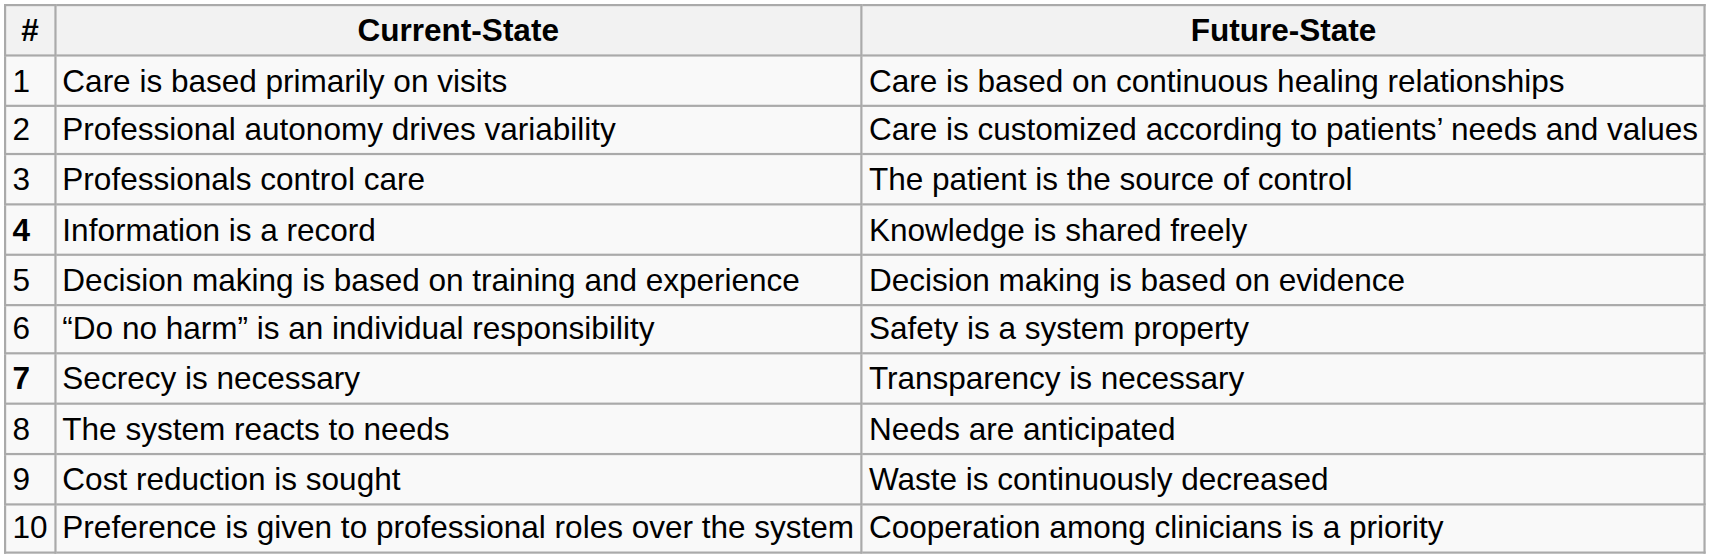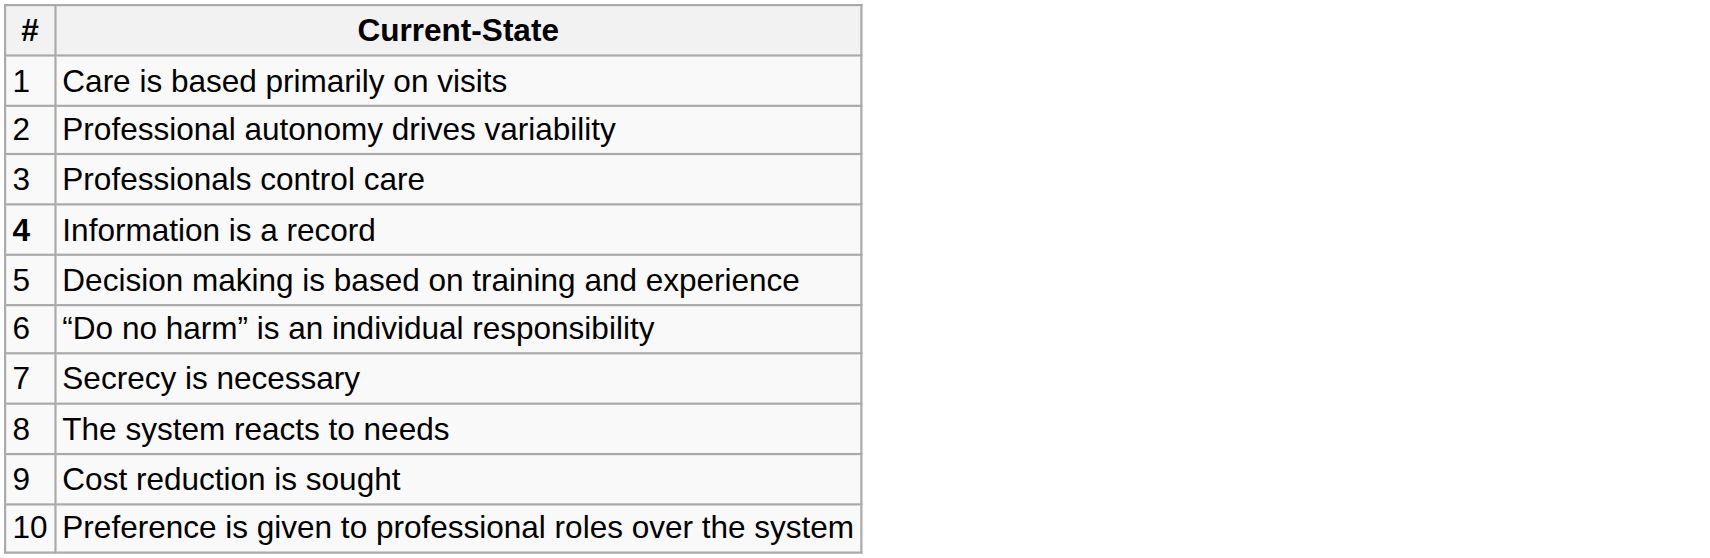- column: Future-State | Care is based on continuous healing relationships | Care is customized according to patients’ needs and values | The patient is the source of control | Knowledge is shared freely | Decision making is based on evidence | Safety is a system property | Transparency is necessary | Needs are anticipated | Waste is continuously decreased | Cooperation among clinicians is a priority
Secrecy is necessary | #: bold -> normal
